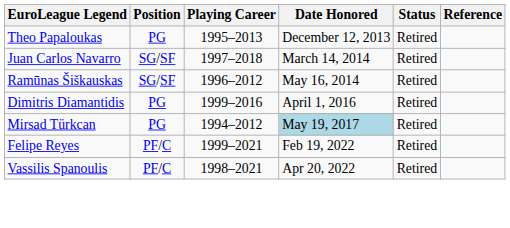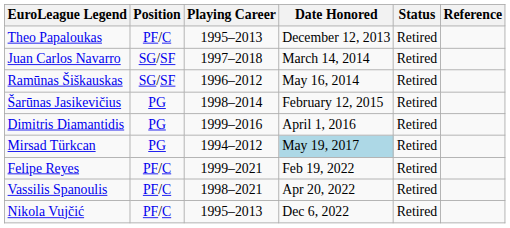Theo Papaloukas | Position: PG -> PF/C
+ row: Šarūnas Jasikevičius | PG | 1998–2014 | February 12, 2015 | Retired
+ row: Nikola Vujčić | PF/C | 1995–2013 | Dec 6, 2022 | Retired
